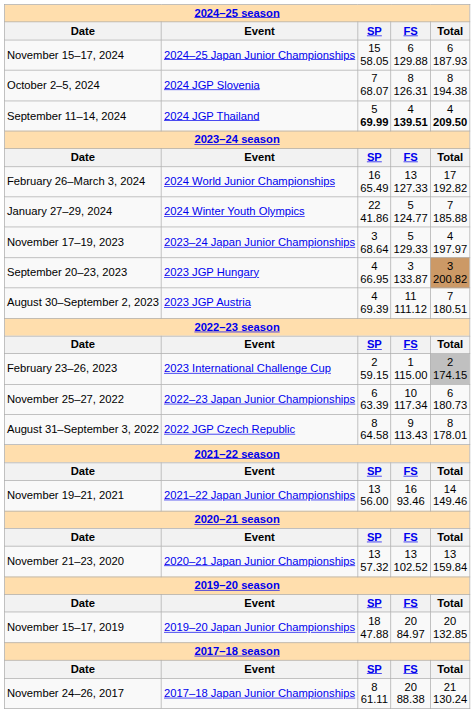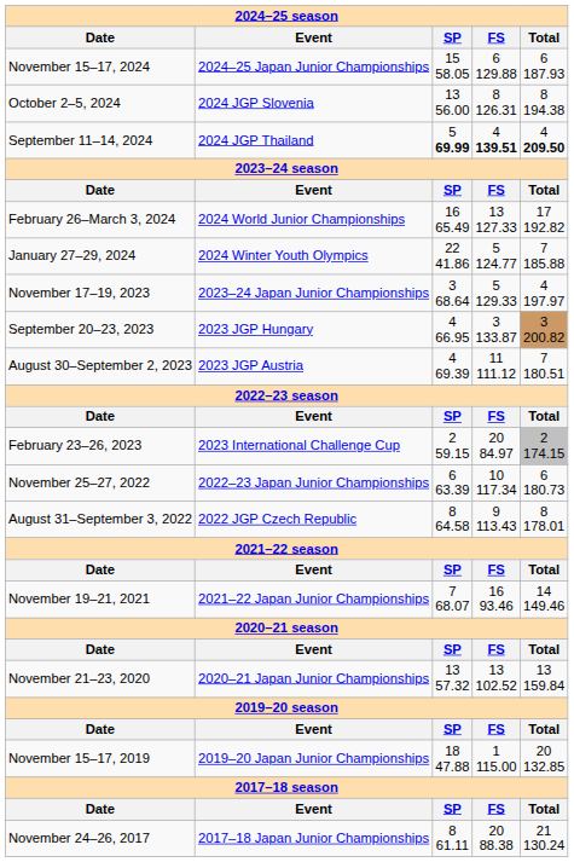October 2–5, 2024 | SP: 7 68.07 -> 13 56.00
February 23–26, 2023 | FS: 1 115.00 -> 20 84.97
November 19–21, 2021 | SP: 13 56.00 -> 7 68.07
November 15–17, 2019 | FS: 20 84.97 -> 1 115.00
